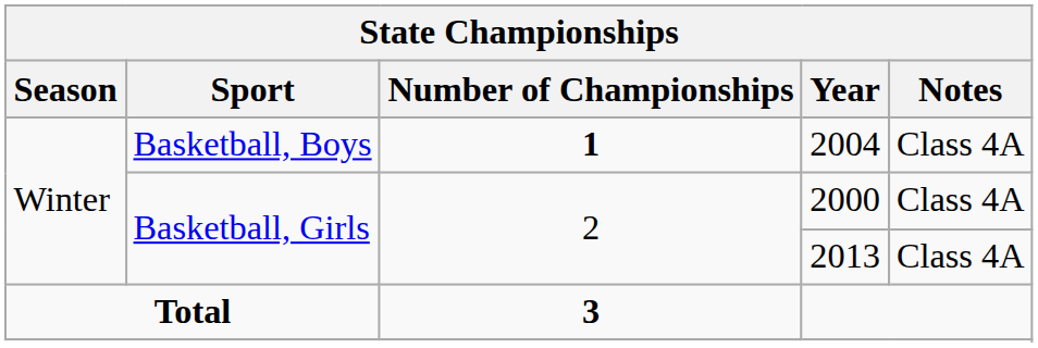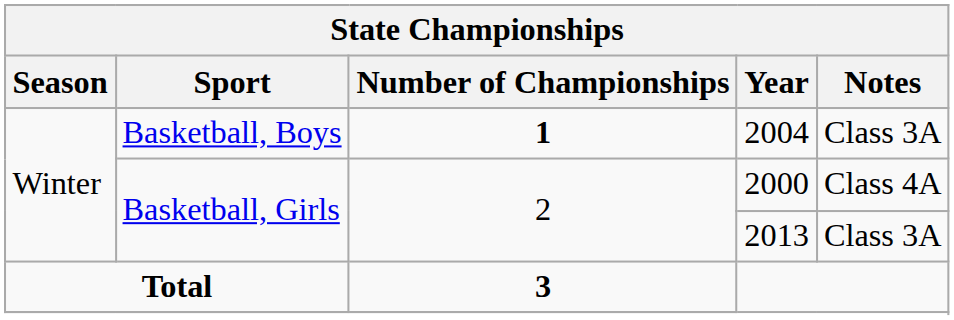2004 | Notes: Class 4A -> Class 3A
2013 | Notes: Class 4A -> Class 3A
